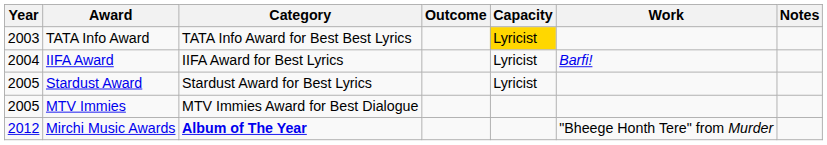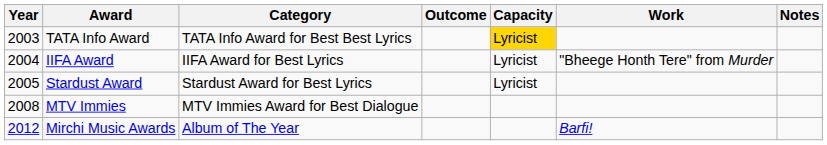IIFA Award | Work: Barfi! -> "Bheege Honth Tere" from Murder
MTV Immies | Year: 2005 -> 2008
Mirchi Music Awards | Category: bold -> normal
Mirchi Music Awards | Work: "Bheege Honth Tere" from Murder -> Barfi!
